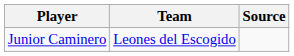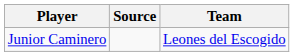columns swapped: Team <-> Source
